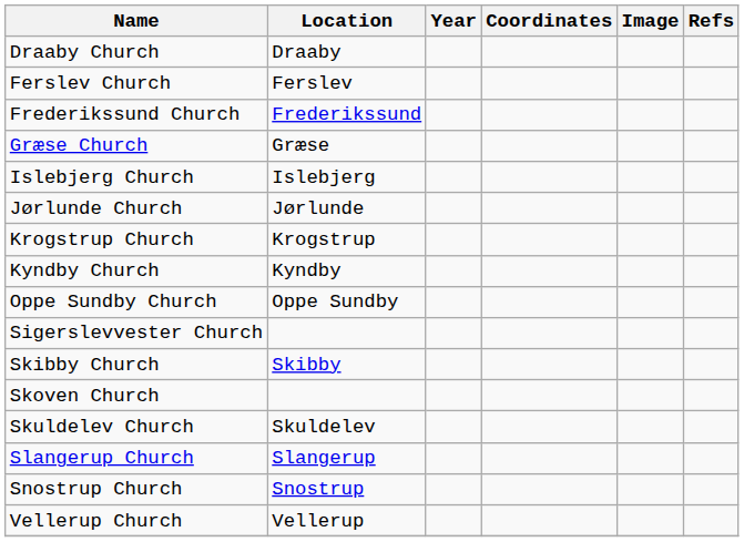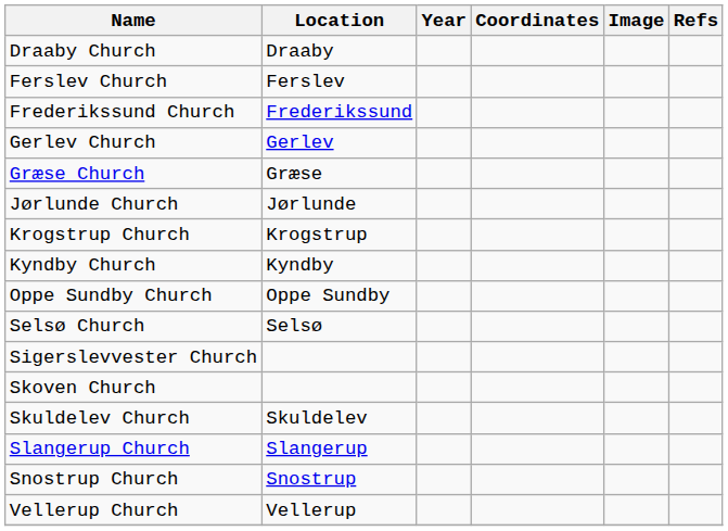+ row: Gerlev Church | Gerlev
- row: Islebjerg Church | Islebjerg
+ row: Selsø Church | Selsø
- row: Skibby Church | Skibby
